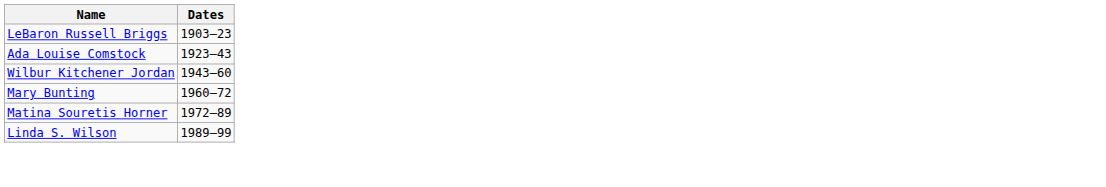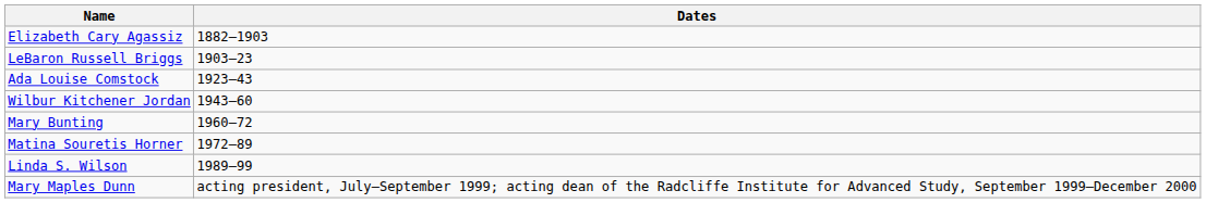+ row: Elizabeth Cary Agassiz | 1882–1903
+ row: Mary Maples Dunn | acting president, July–September 1999; acting dean of the Radcliffe Institute for Advanced Study, September 1999–December 2000
